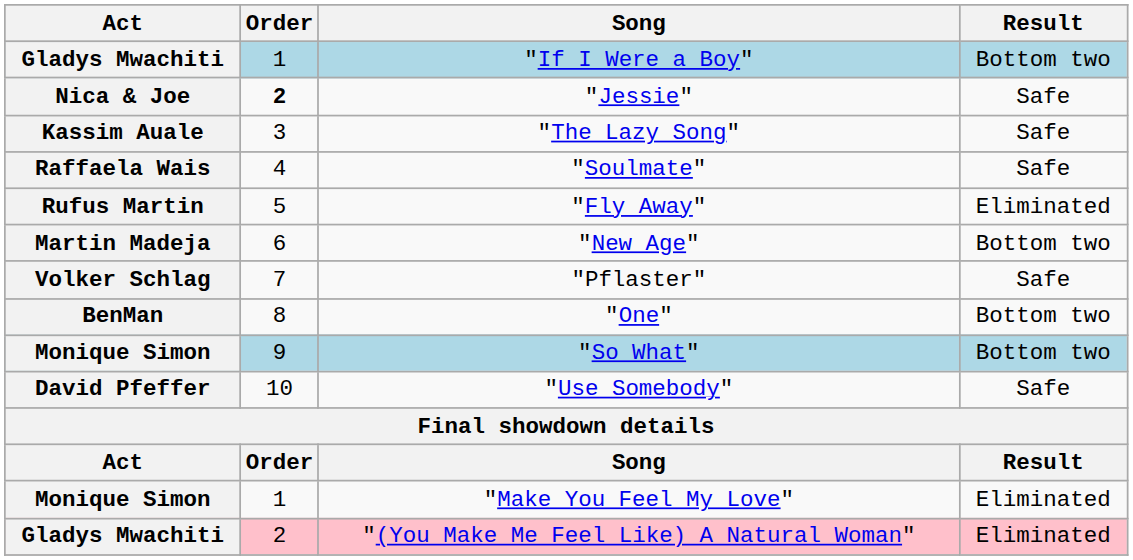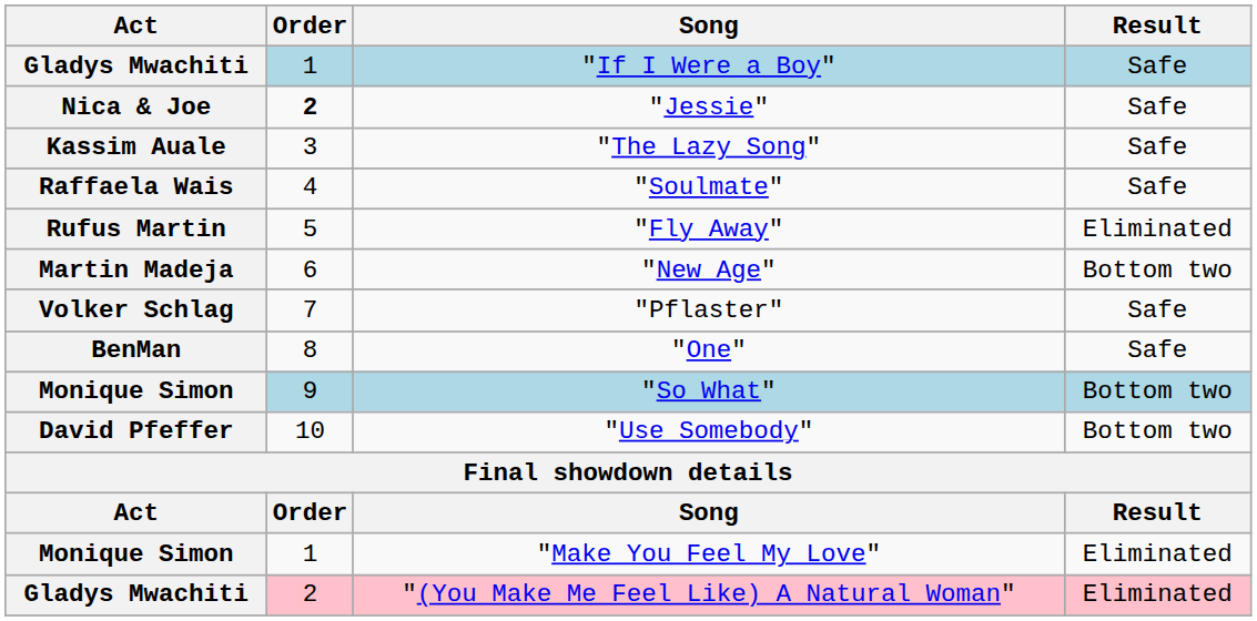"If I Were a Boy" | Result: Bottom two -> Safe
"One" | Result: Bottom two -> Safe
"Use Somebody" | Result: Safe -> Bottom two
